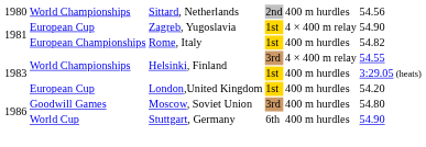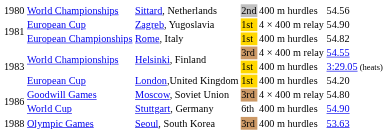Moscow, Soviet Union | column 5: 400 m hurdles -> 4 × 400 m relay
+ row: 1988 | Olympic Games | Seoul, South Korea | 3rd | 400 m hurdles | 53.63
